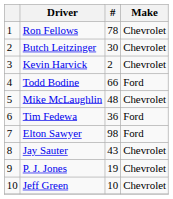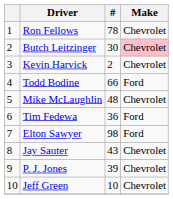Butch Leitzinger | Make: no background -> pink background
P. J. Jones | #: 19 -> 39
